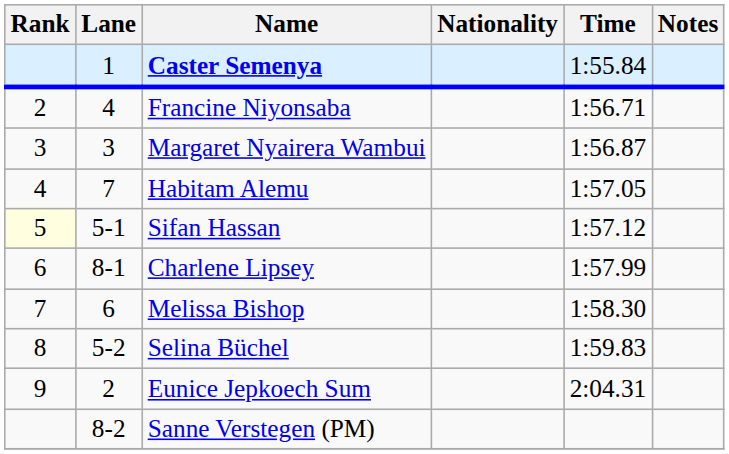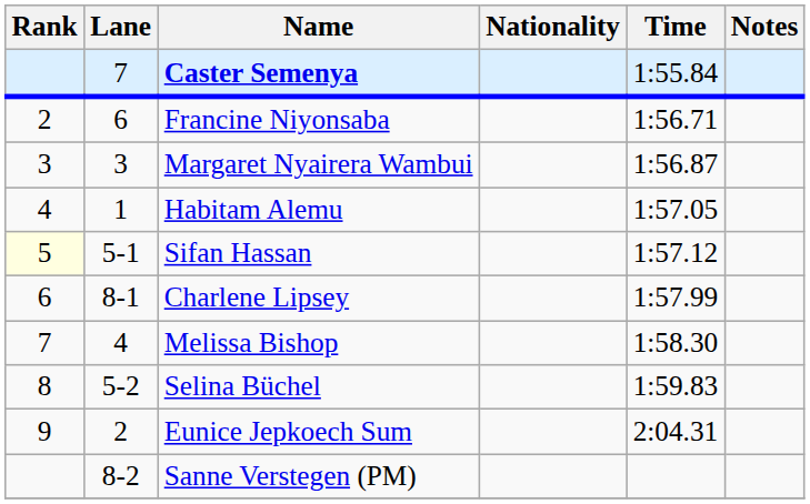Caster Semenya | Lane: 1 -> 7
Francine Niyonsaba | Lane: 4 -> 6
Habitam Alemu | Lane: 7 -> 1
Melissa Bishop | Lane: 6 -> 4
